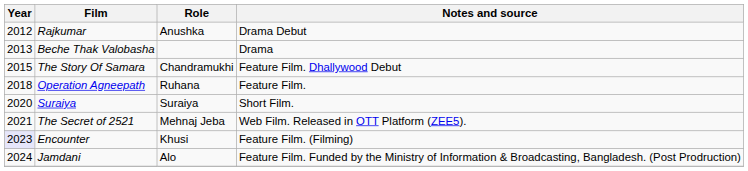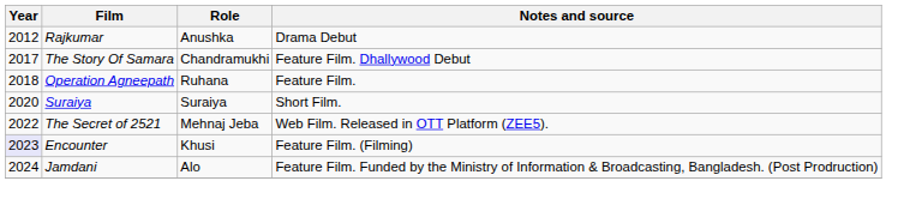- row: 2013 | Beche Thak Valobasha | Drama
The Story Of Samara | Year: 2015 -> 2017
The Secret of 2521 | Year: 2021 -> 2022
